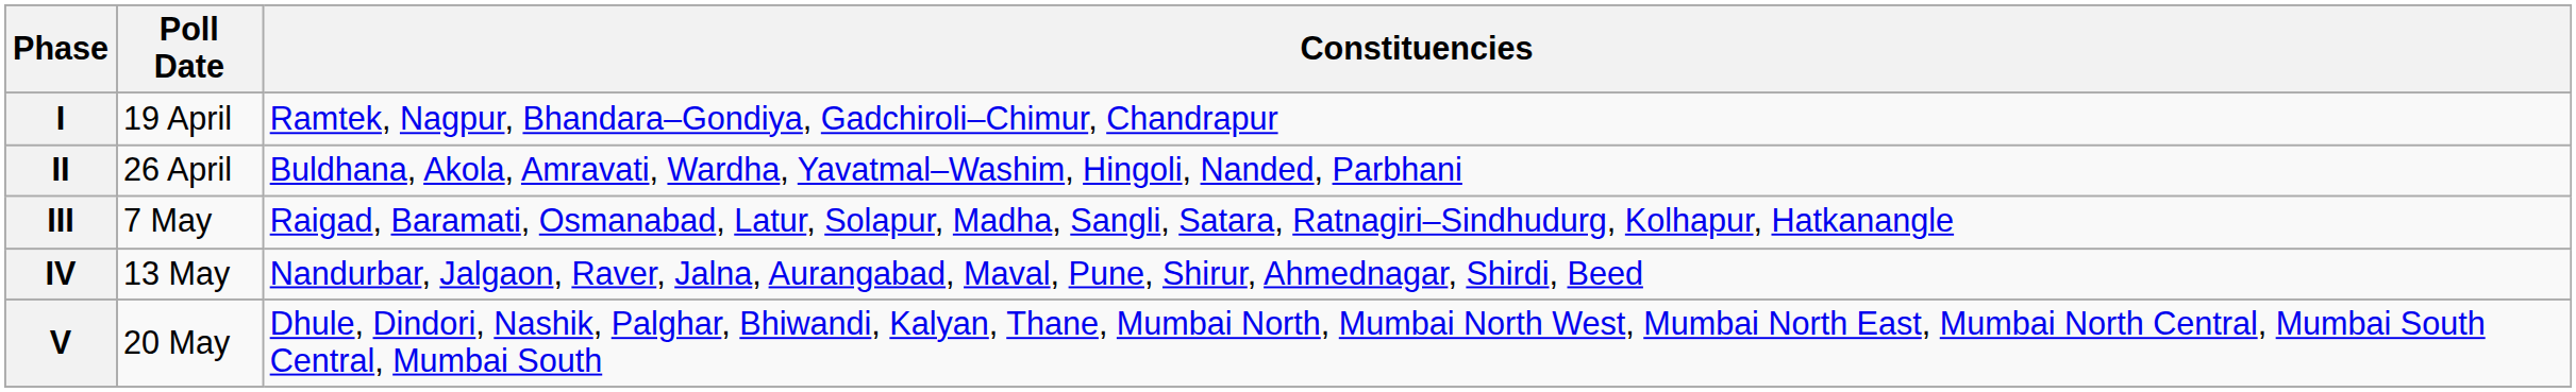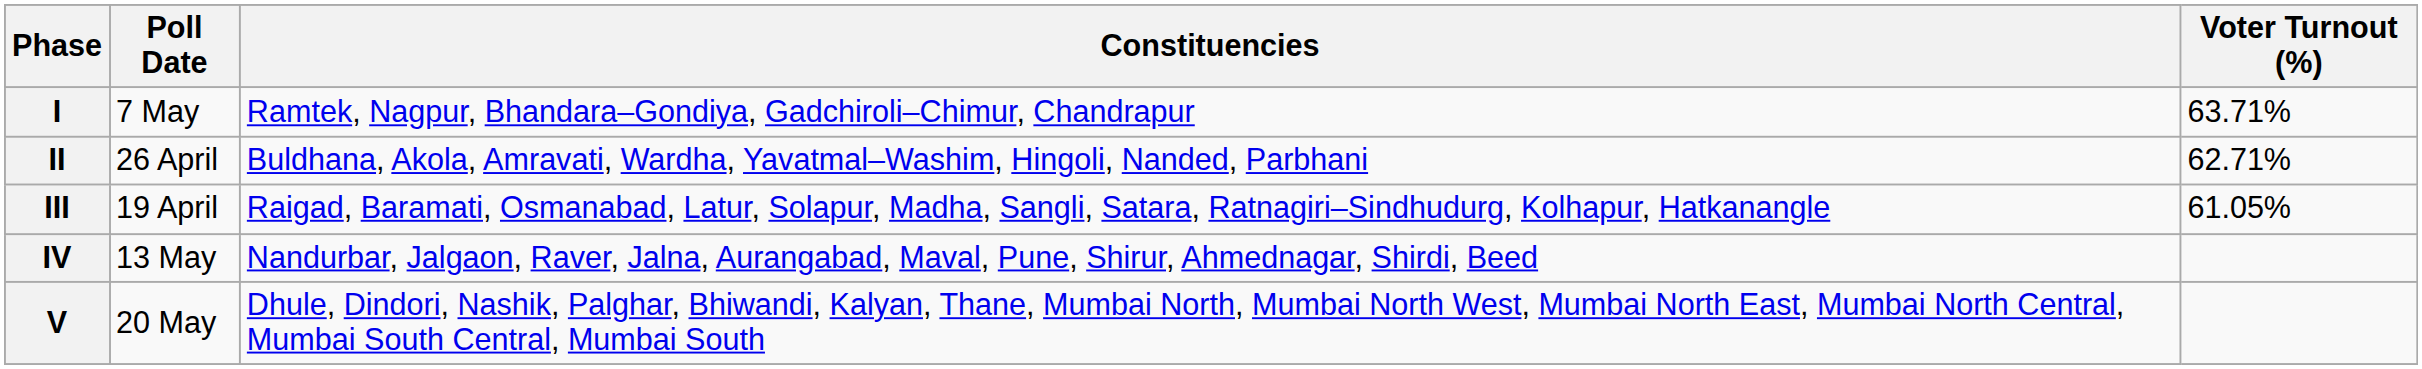+ column: Voter Turnout (%) | 63.71% | 62.71% | 61.05%
I | Poll Date: 19 April -> 7 May
III | Poll Date: 7 May -> 19 April
